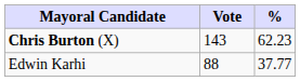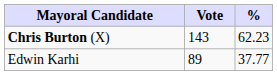Edwin Karhi | Vote: 88 -> 89
